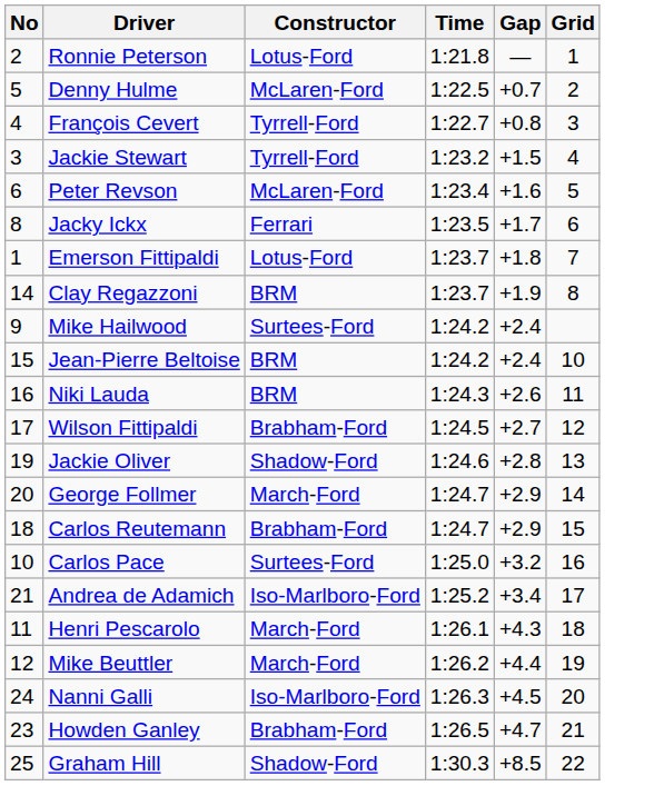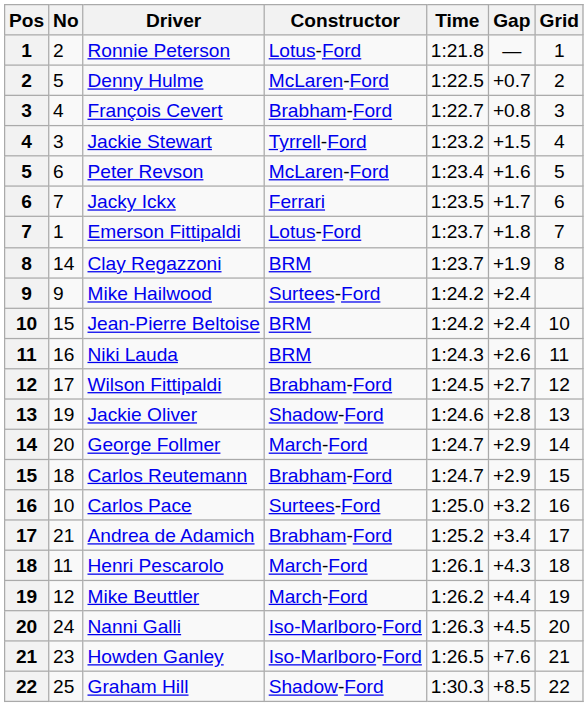+ column: Pos | 1 | 2 | 3 | 4 | 5 | 6 | 7 | 8 | 9 | 10 | 11 | 12 | 13 | 14 | 15 | 16 | 17 | 18 | 19 | 20 | 21 | 22
François Cevert | Constructor: Tyrrell-Ford -> Brabham-Ford
Jacky Ickx | No: 8 -> 7
Andrea de Adamich | Constructor: Iso-Marlboro-Ford -> Brabham-Ford
Howden Ganley | Constructor: Brabham-Ford -> Iso-Marlboro-Ford
Howden Ganley | Gap: +4.7 -> +7.6
